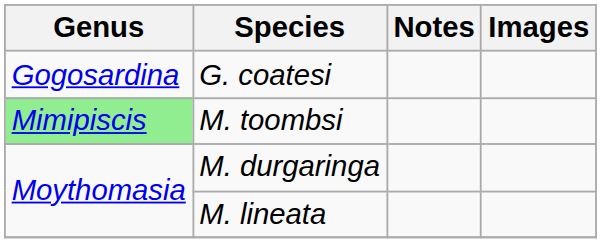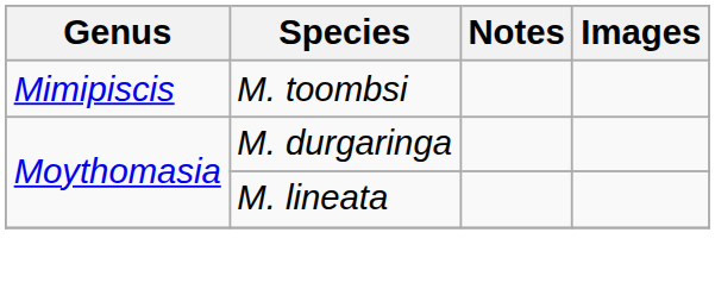- row: Gogosardina | G. coatesi
M. toombsi | Genus: lightgreen background -> no background
